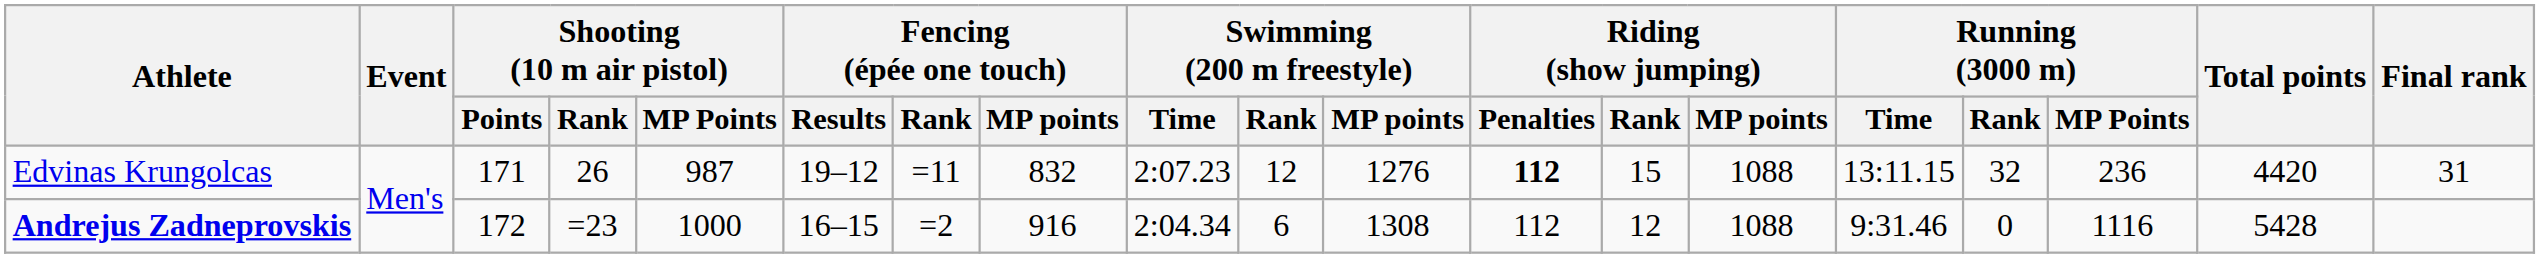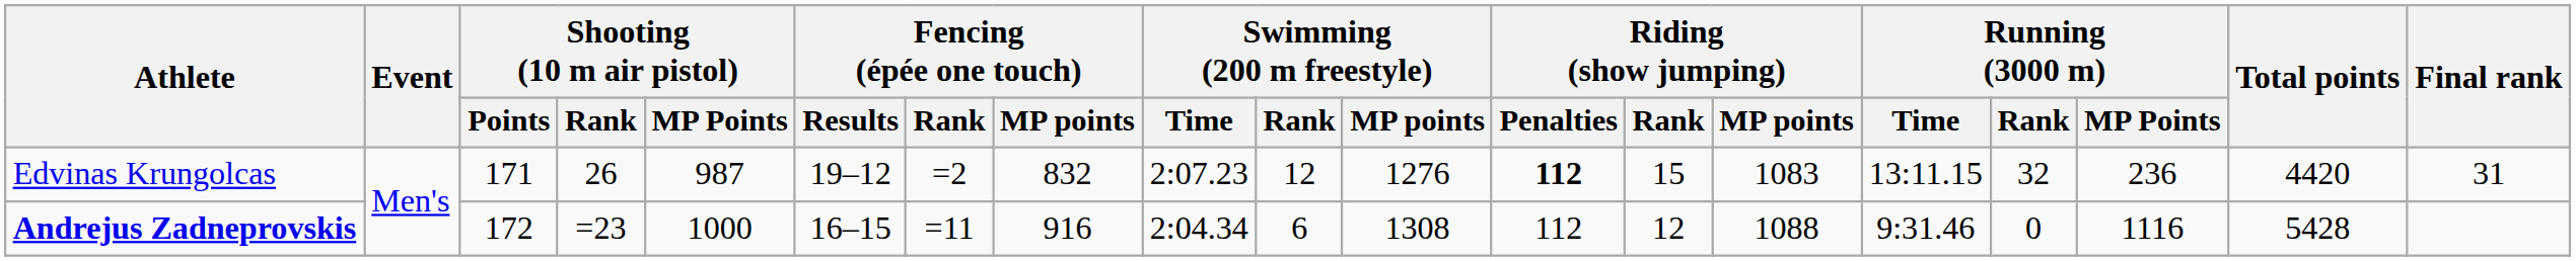Edvinas Krungolcas | Fencing (épée one touch) / Rank: =11 -> =2
Edvinas Krungolcas | Riding (show jumping) / MP points: 1088 -> 1083
Andrejus Zadneprovskis | Fencing (épée one touch) / Rank: =2 -> =11
